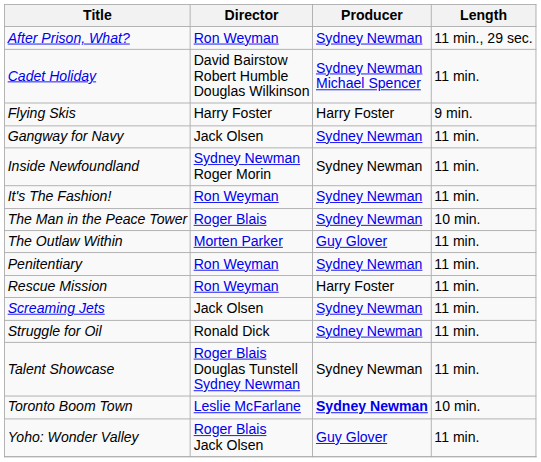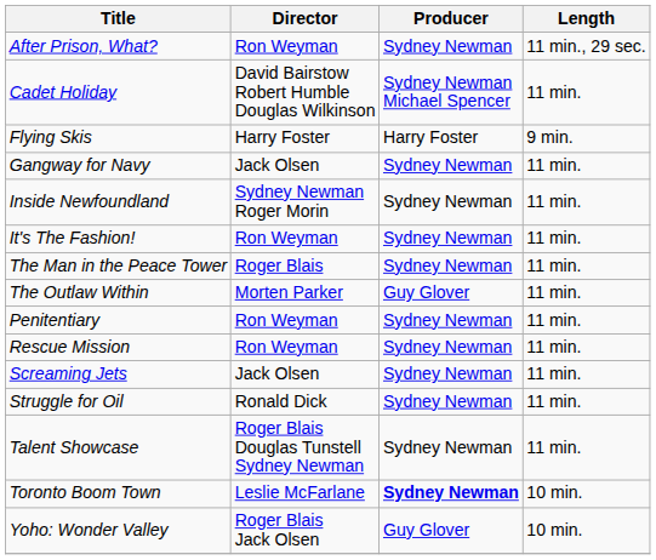The Man in the Peace Tower | Length: 10 min. -> 11 min.
Rescue Mission | Producer: Harry Foster -> Sydney Newman
Yoho: Wonder Valley | Length: 11 min. -> 10 min.
